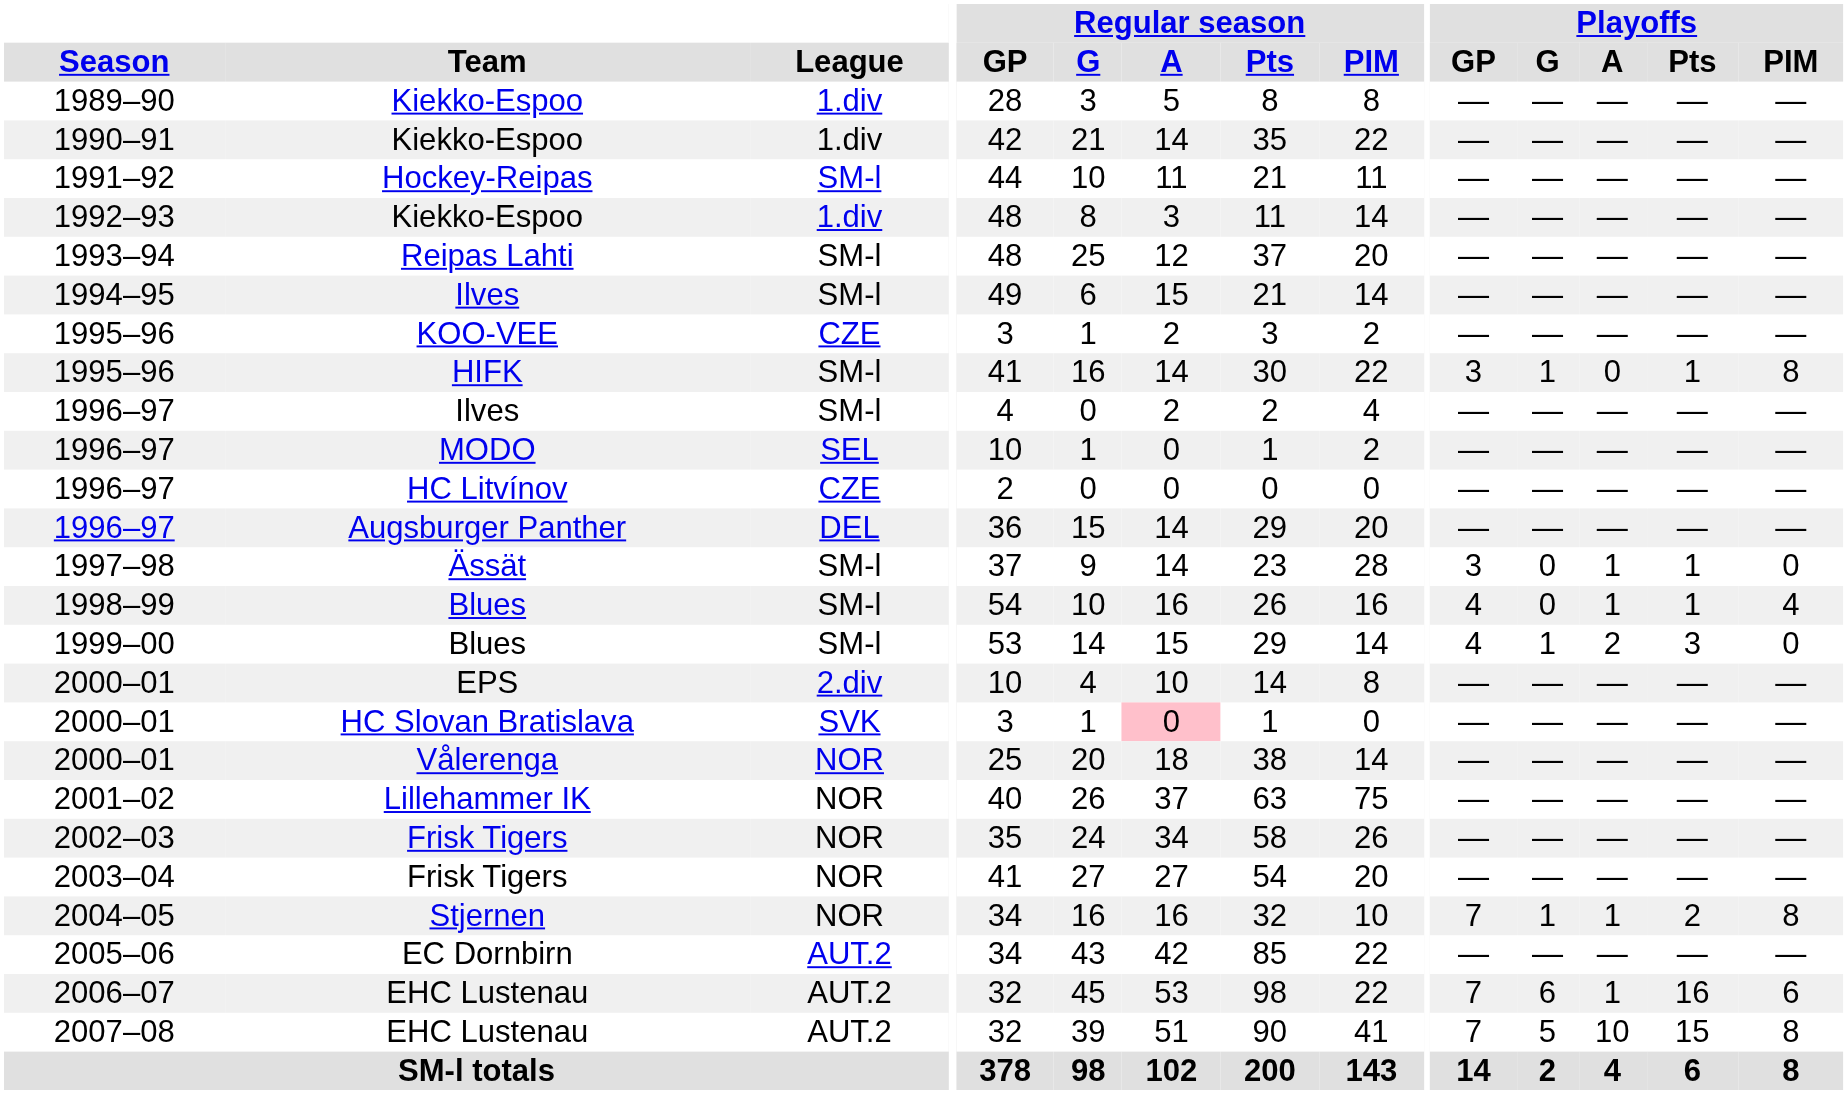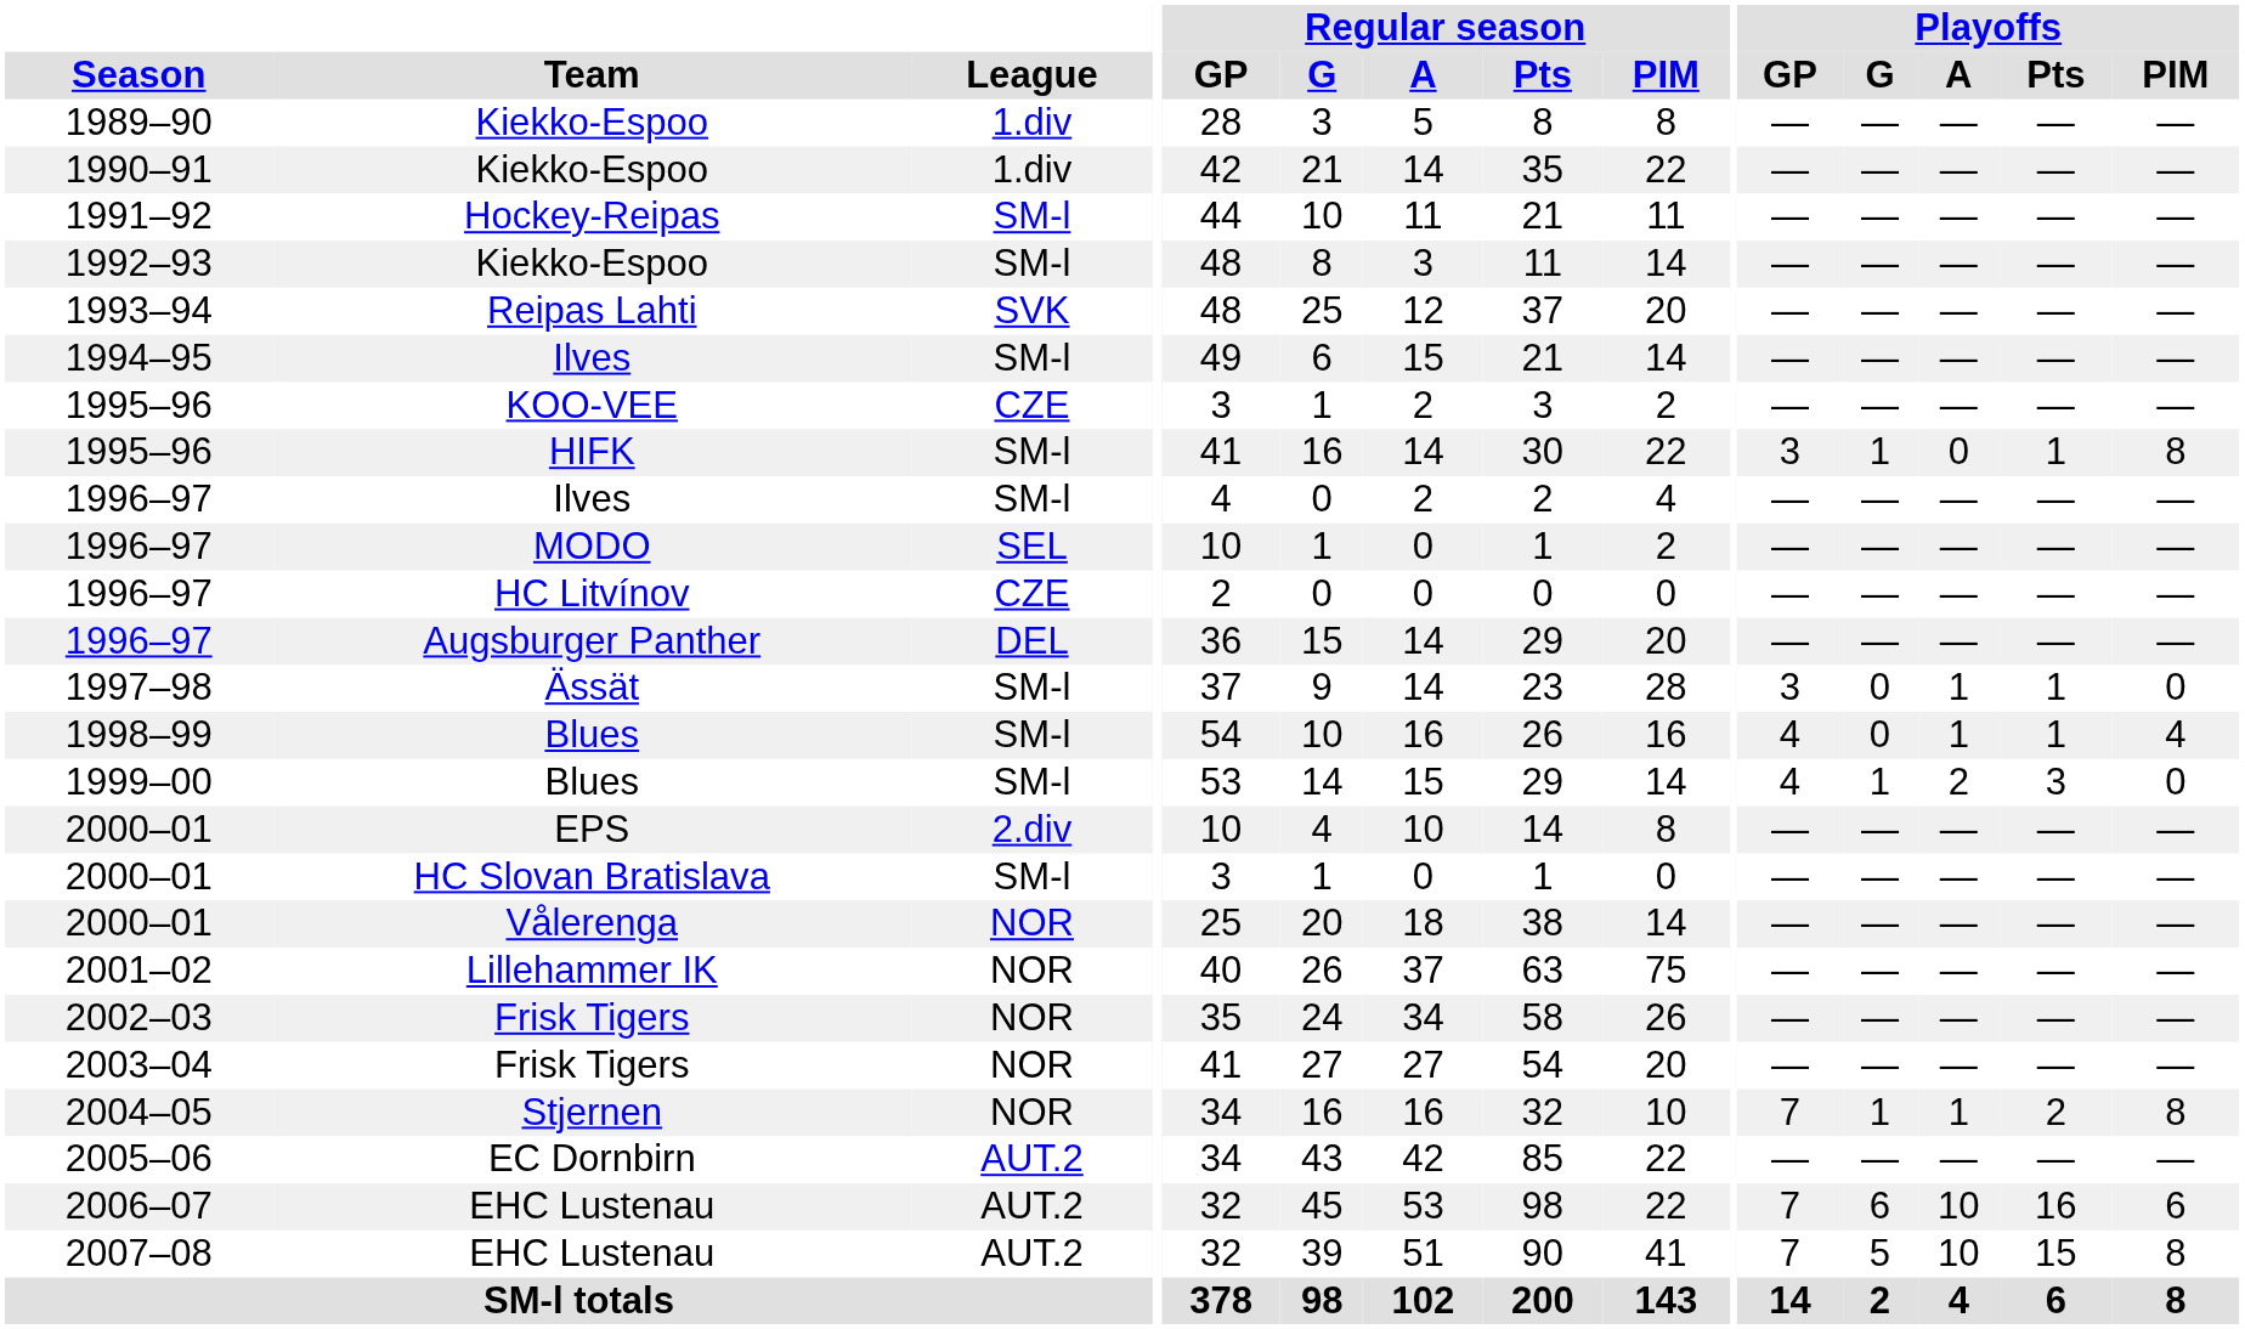1992–93 | League: 1.div -> SM-l
1993–94 | League: SM-l -> SVK
2000–01 / HC Slovan Bratislava | League: SVK -> SM-l
2000–01 / HC Slovan Bratislava | Regular season / A: pink background -> no background
2006–07 | Playoffs / A: 1 -> 10
